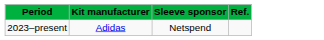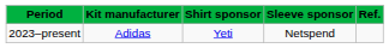+ column: Shirt sponsor | Yeti
